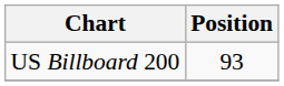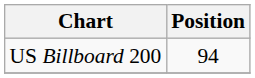US Billboard 200 | Position: 93 -> 94
